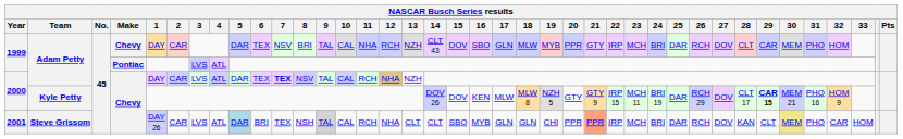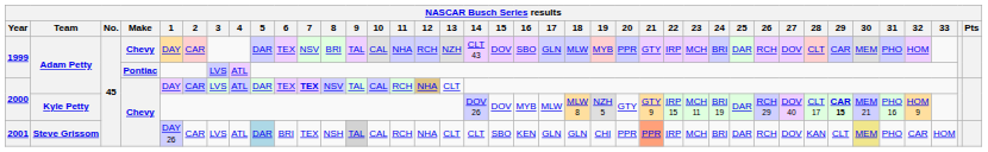2000 / Adam Petty | 13: NZH -> CLT
2000 / Kyle Petty | 16: KEN -> MYB
2000 / Kyle Petty | 27: DOV -> DOV 40
2001 | 16: MYB -> KEN
